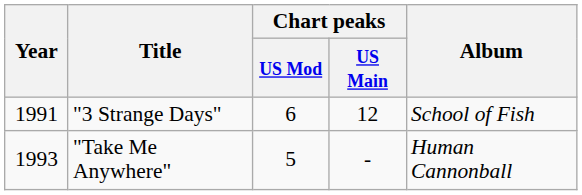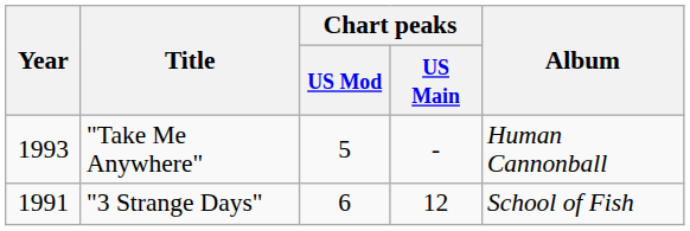rows swapped: "3 Strange Days" <-> "Take Me Anywhere"
